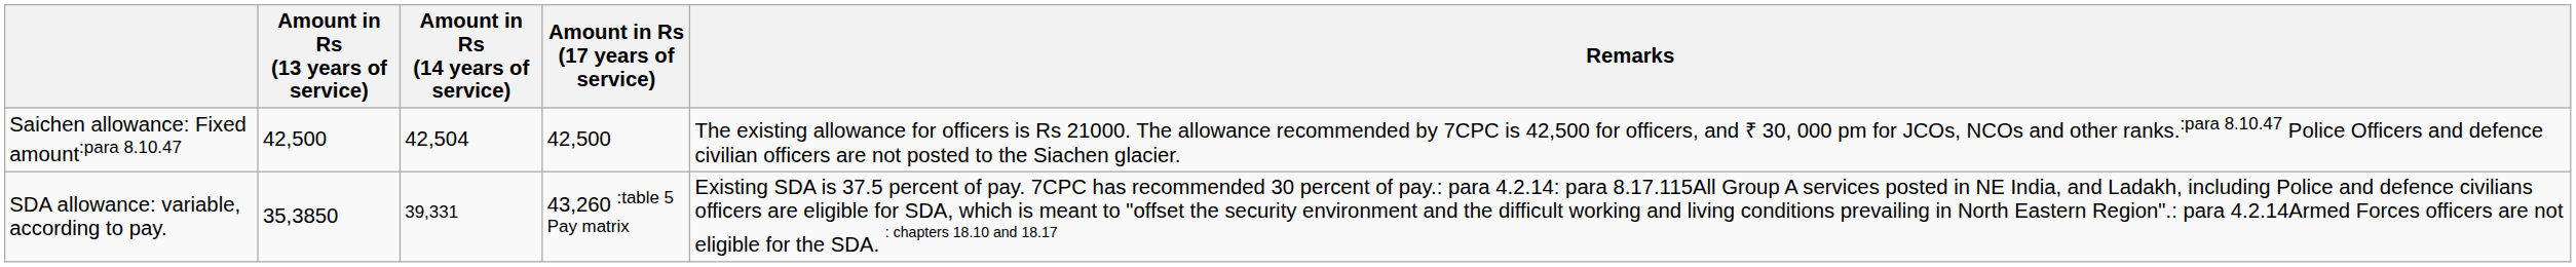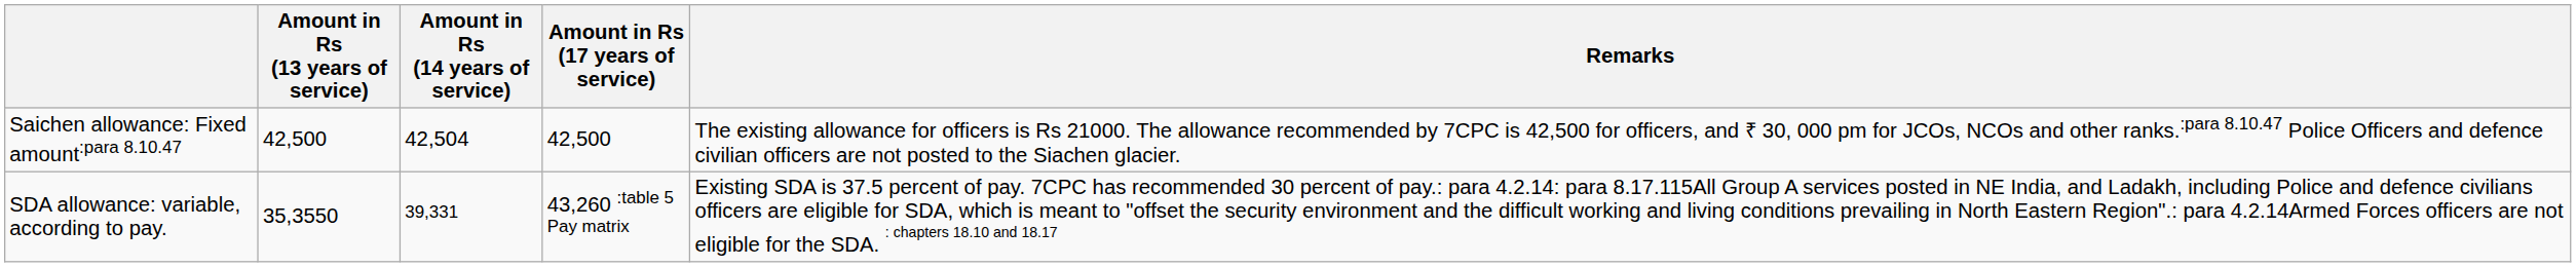SDA allowance: variable, according to pay. | Amount in Rs (13 years of service): 35,3850 -> 35,3550
